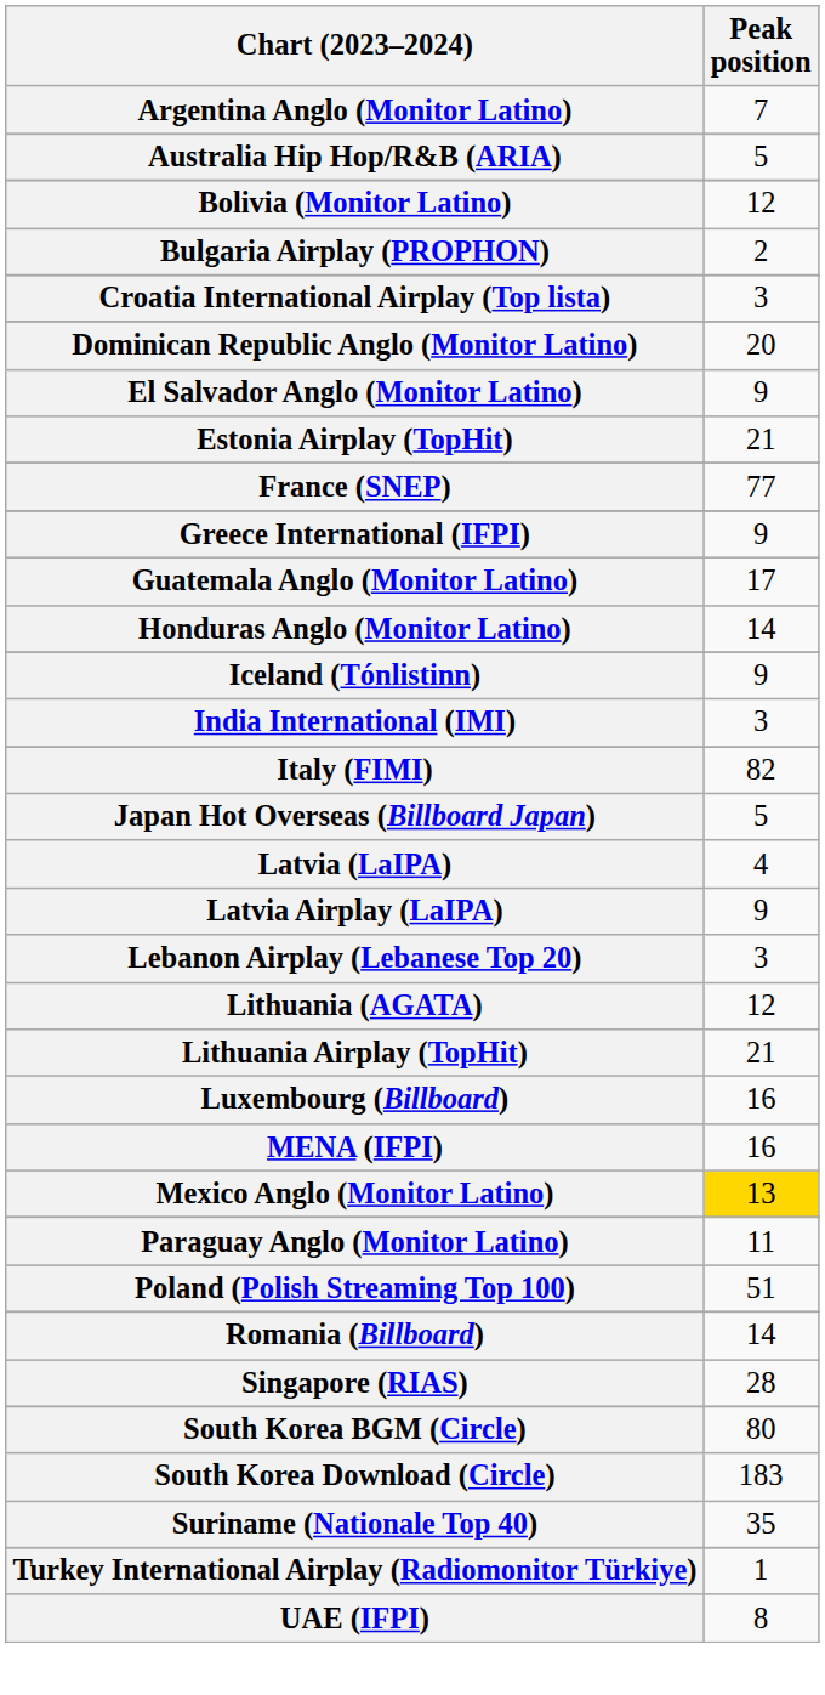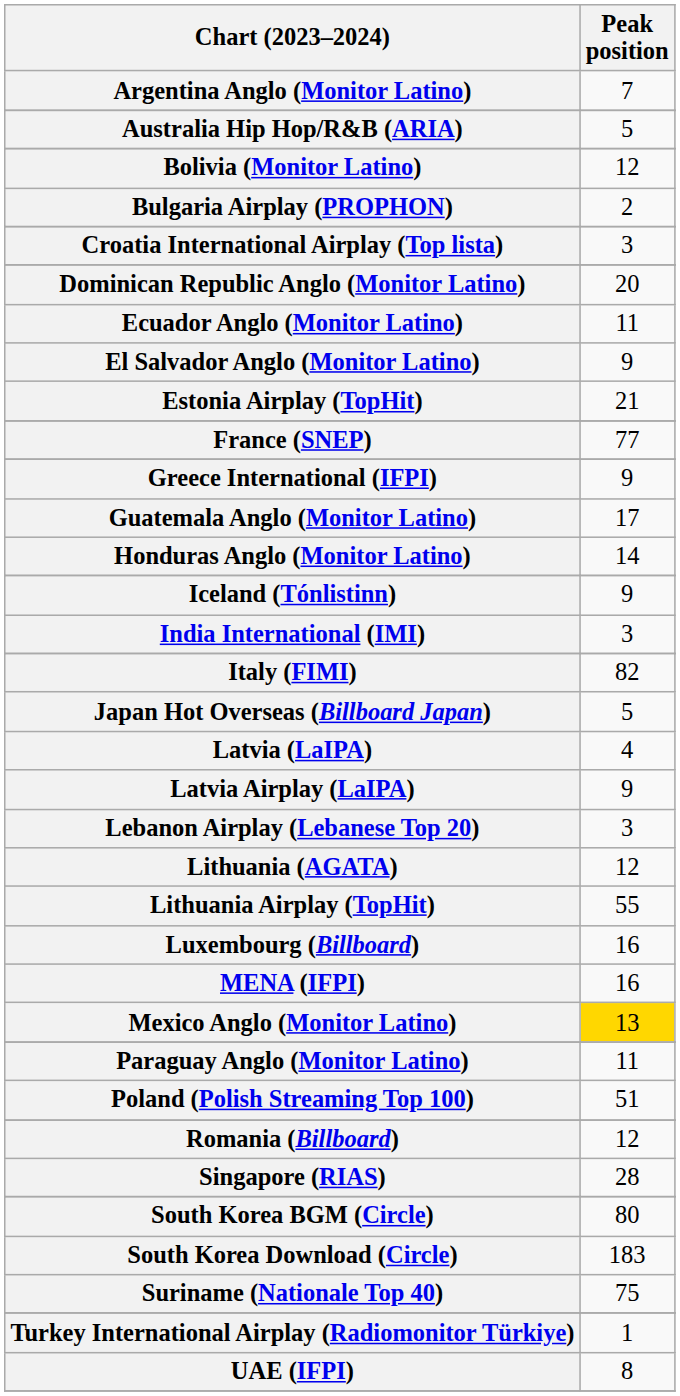+ row: Ecuador Anglo (Monitor Latino) | 11
Lithuania Airplay (TopHit) | Peak position: 21 -> 55
Romania (Billboard) | Peak position: 14 -> 12
Suriname (Nationale Top 40) | Peak position: 35 -> 75
